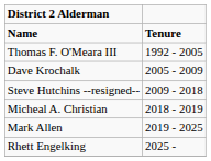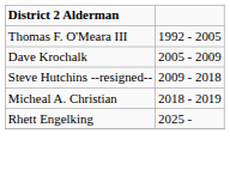- row: Name | Tenure
- row: Mark Allen | 2019 - 2025
